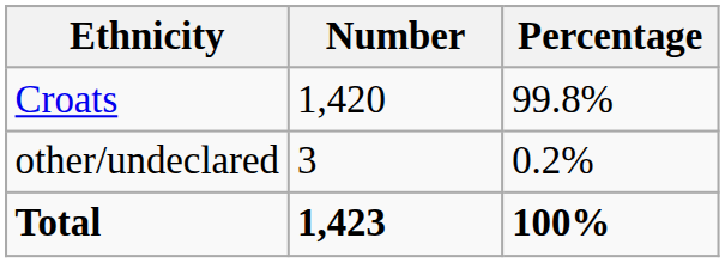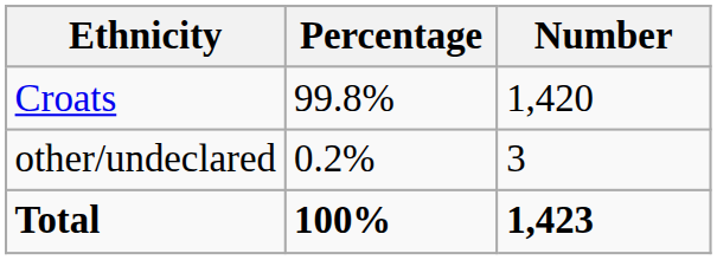columns swapped: Number <-> Percentage
